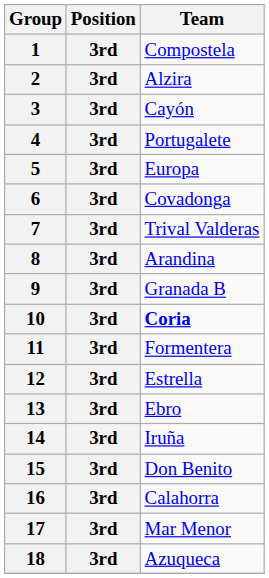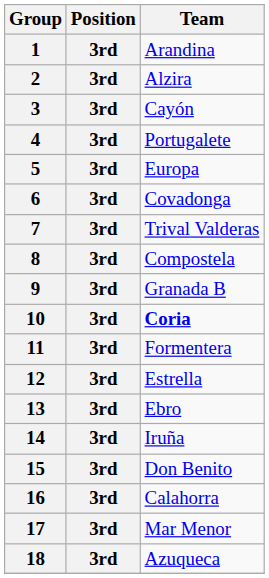1 | Team: Compostela -> Arandina
8 | Team: Arandina -> Compostela
